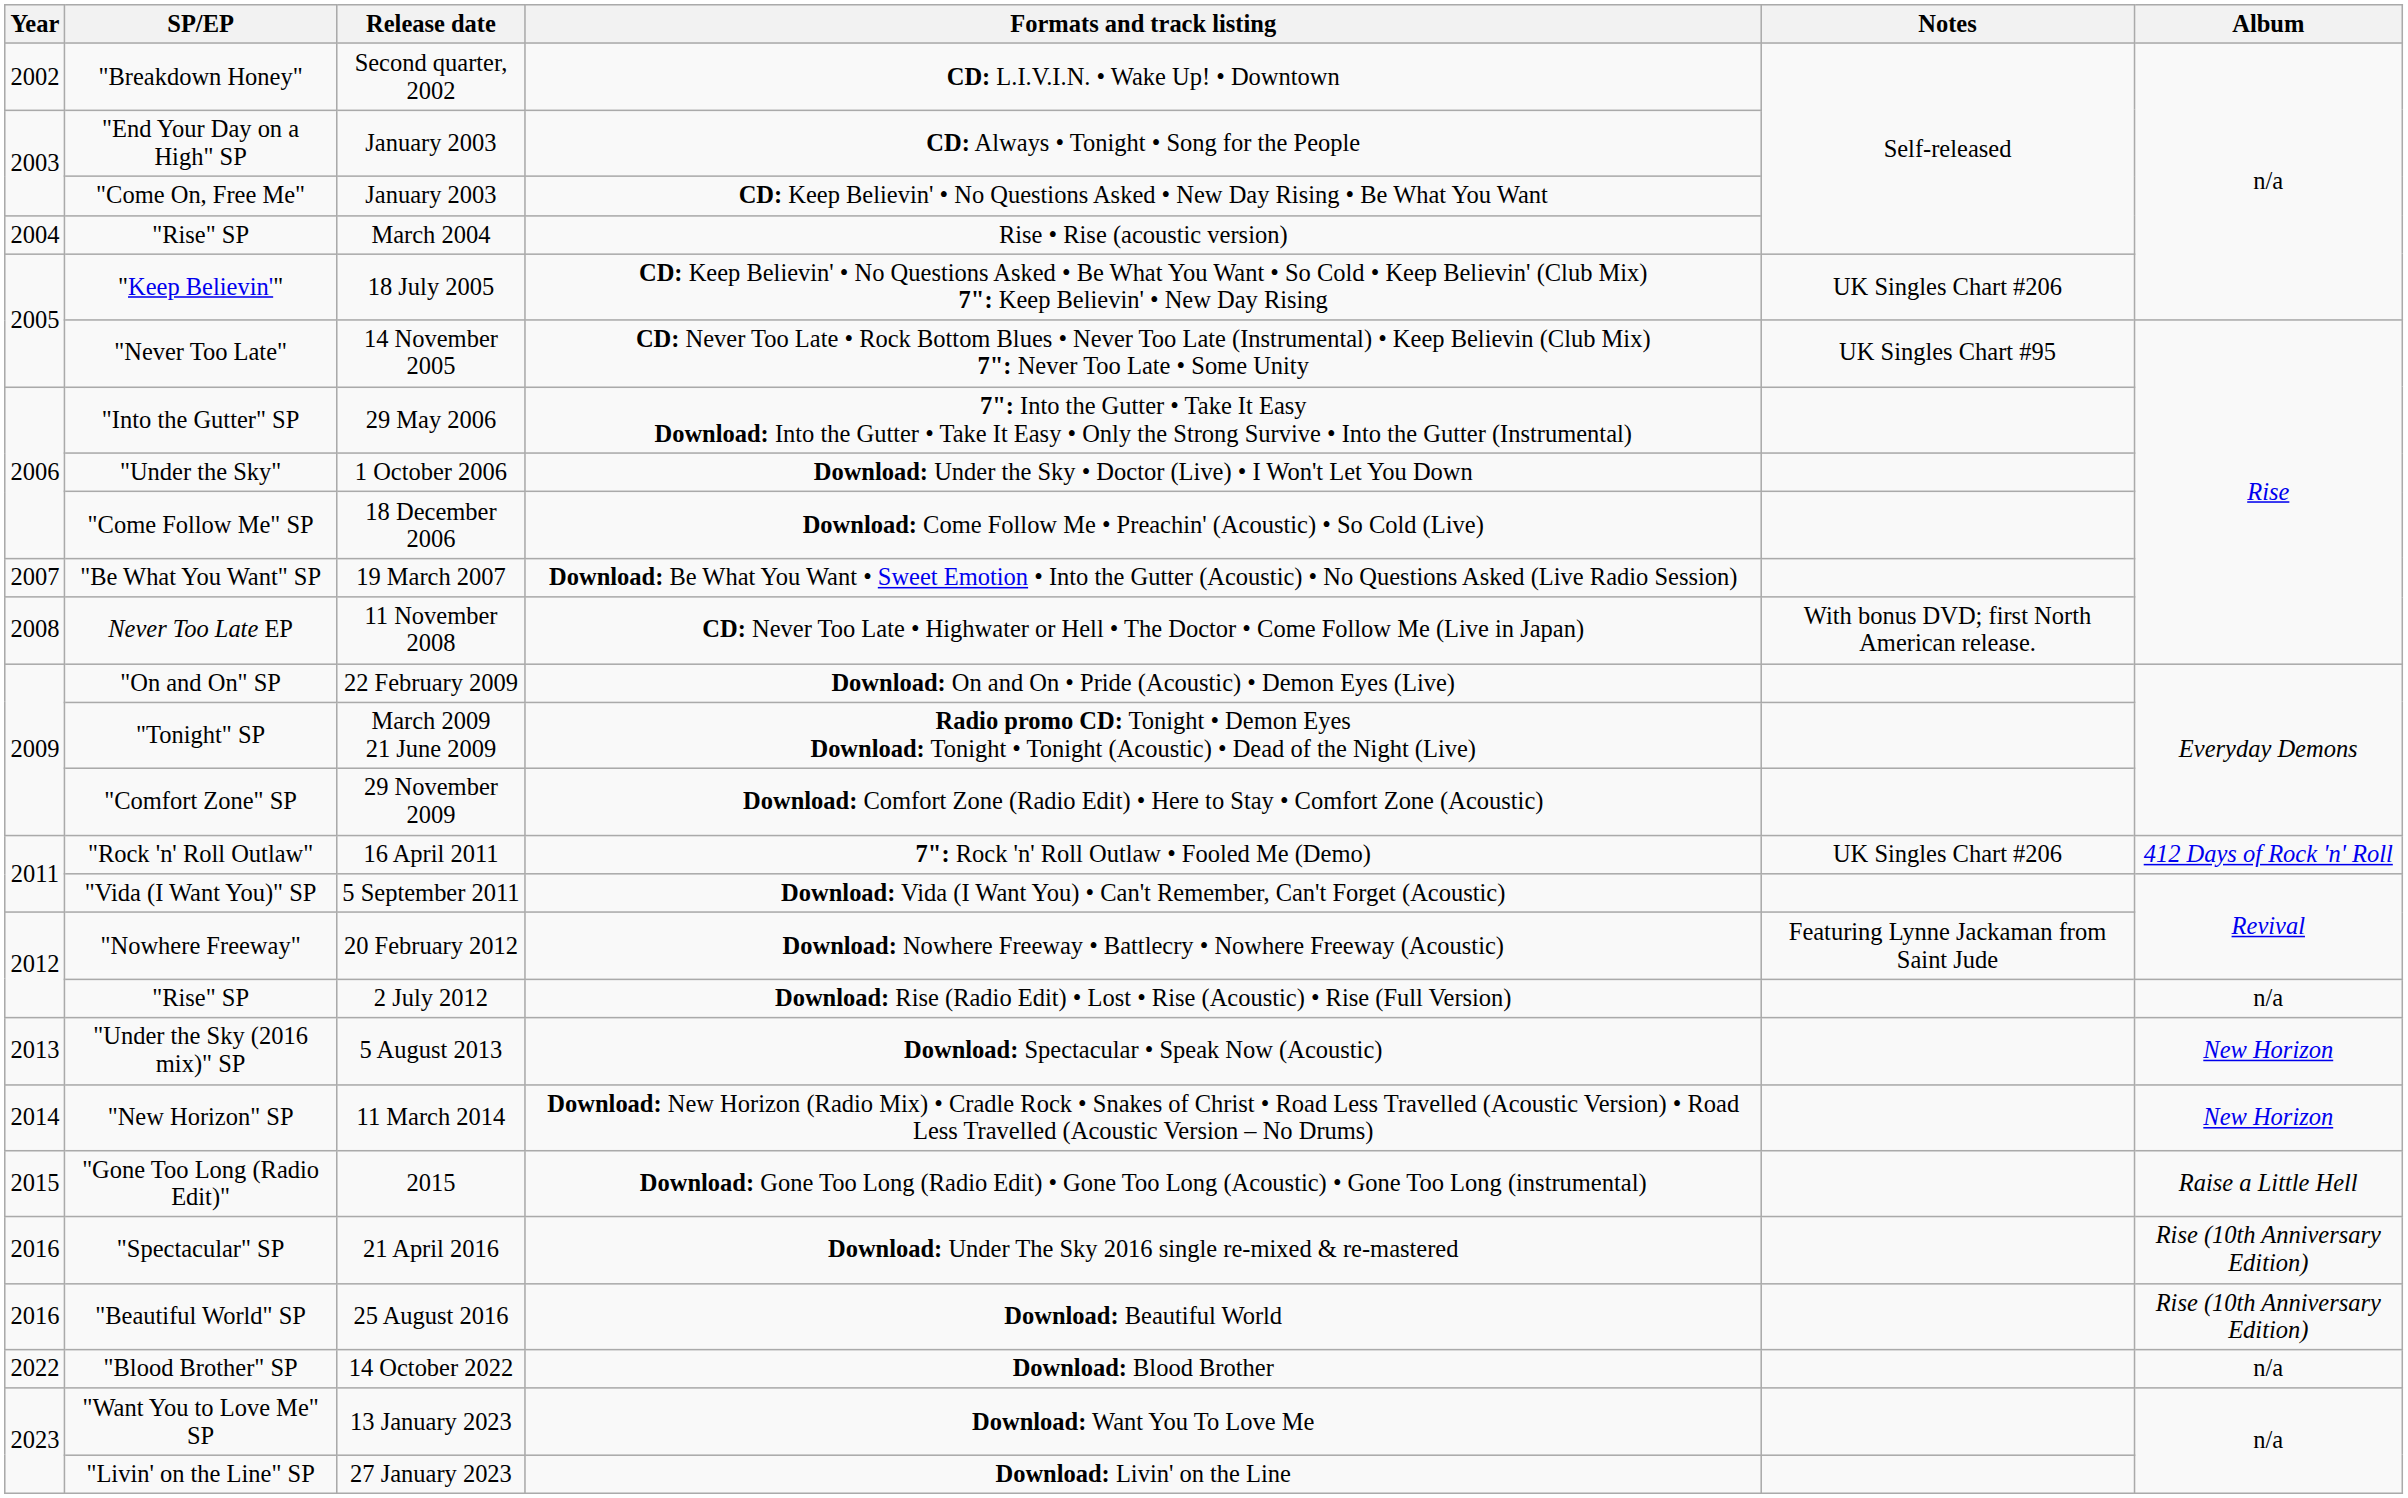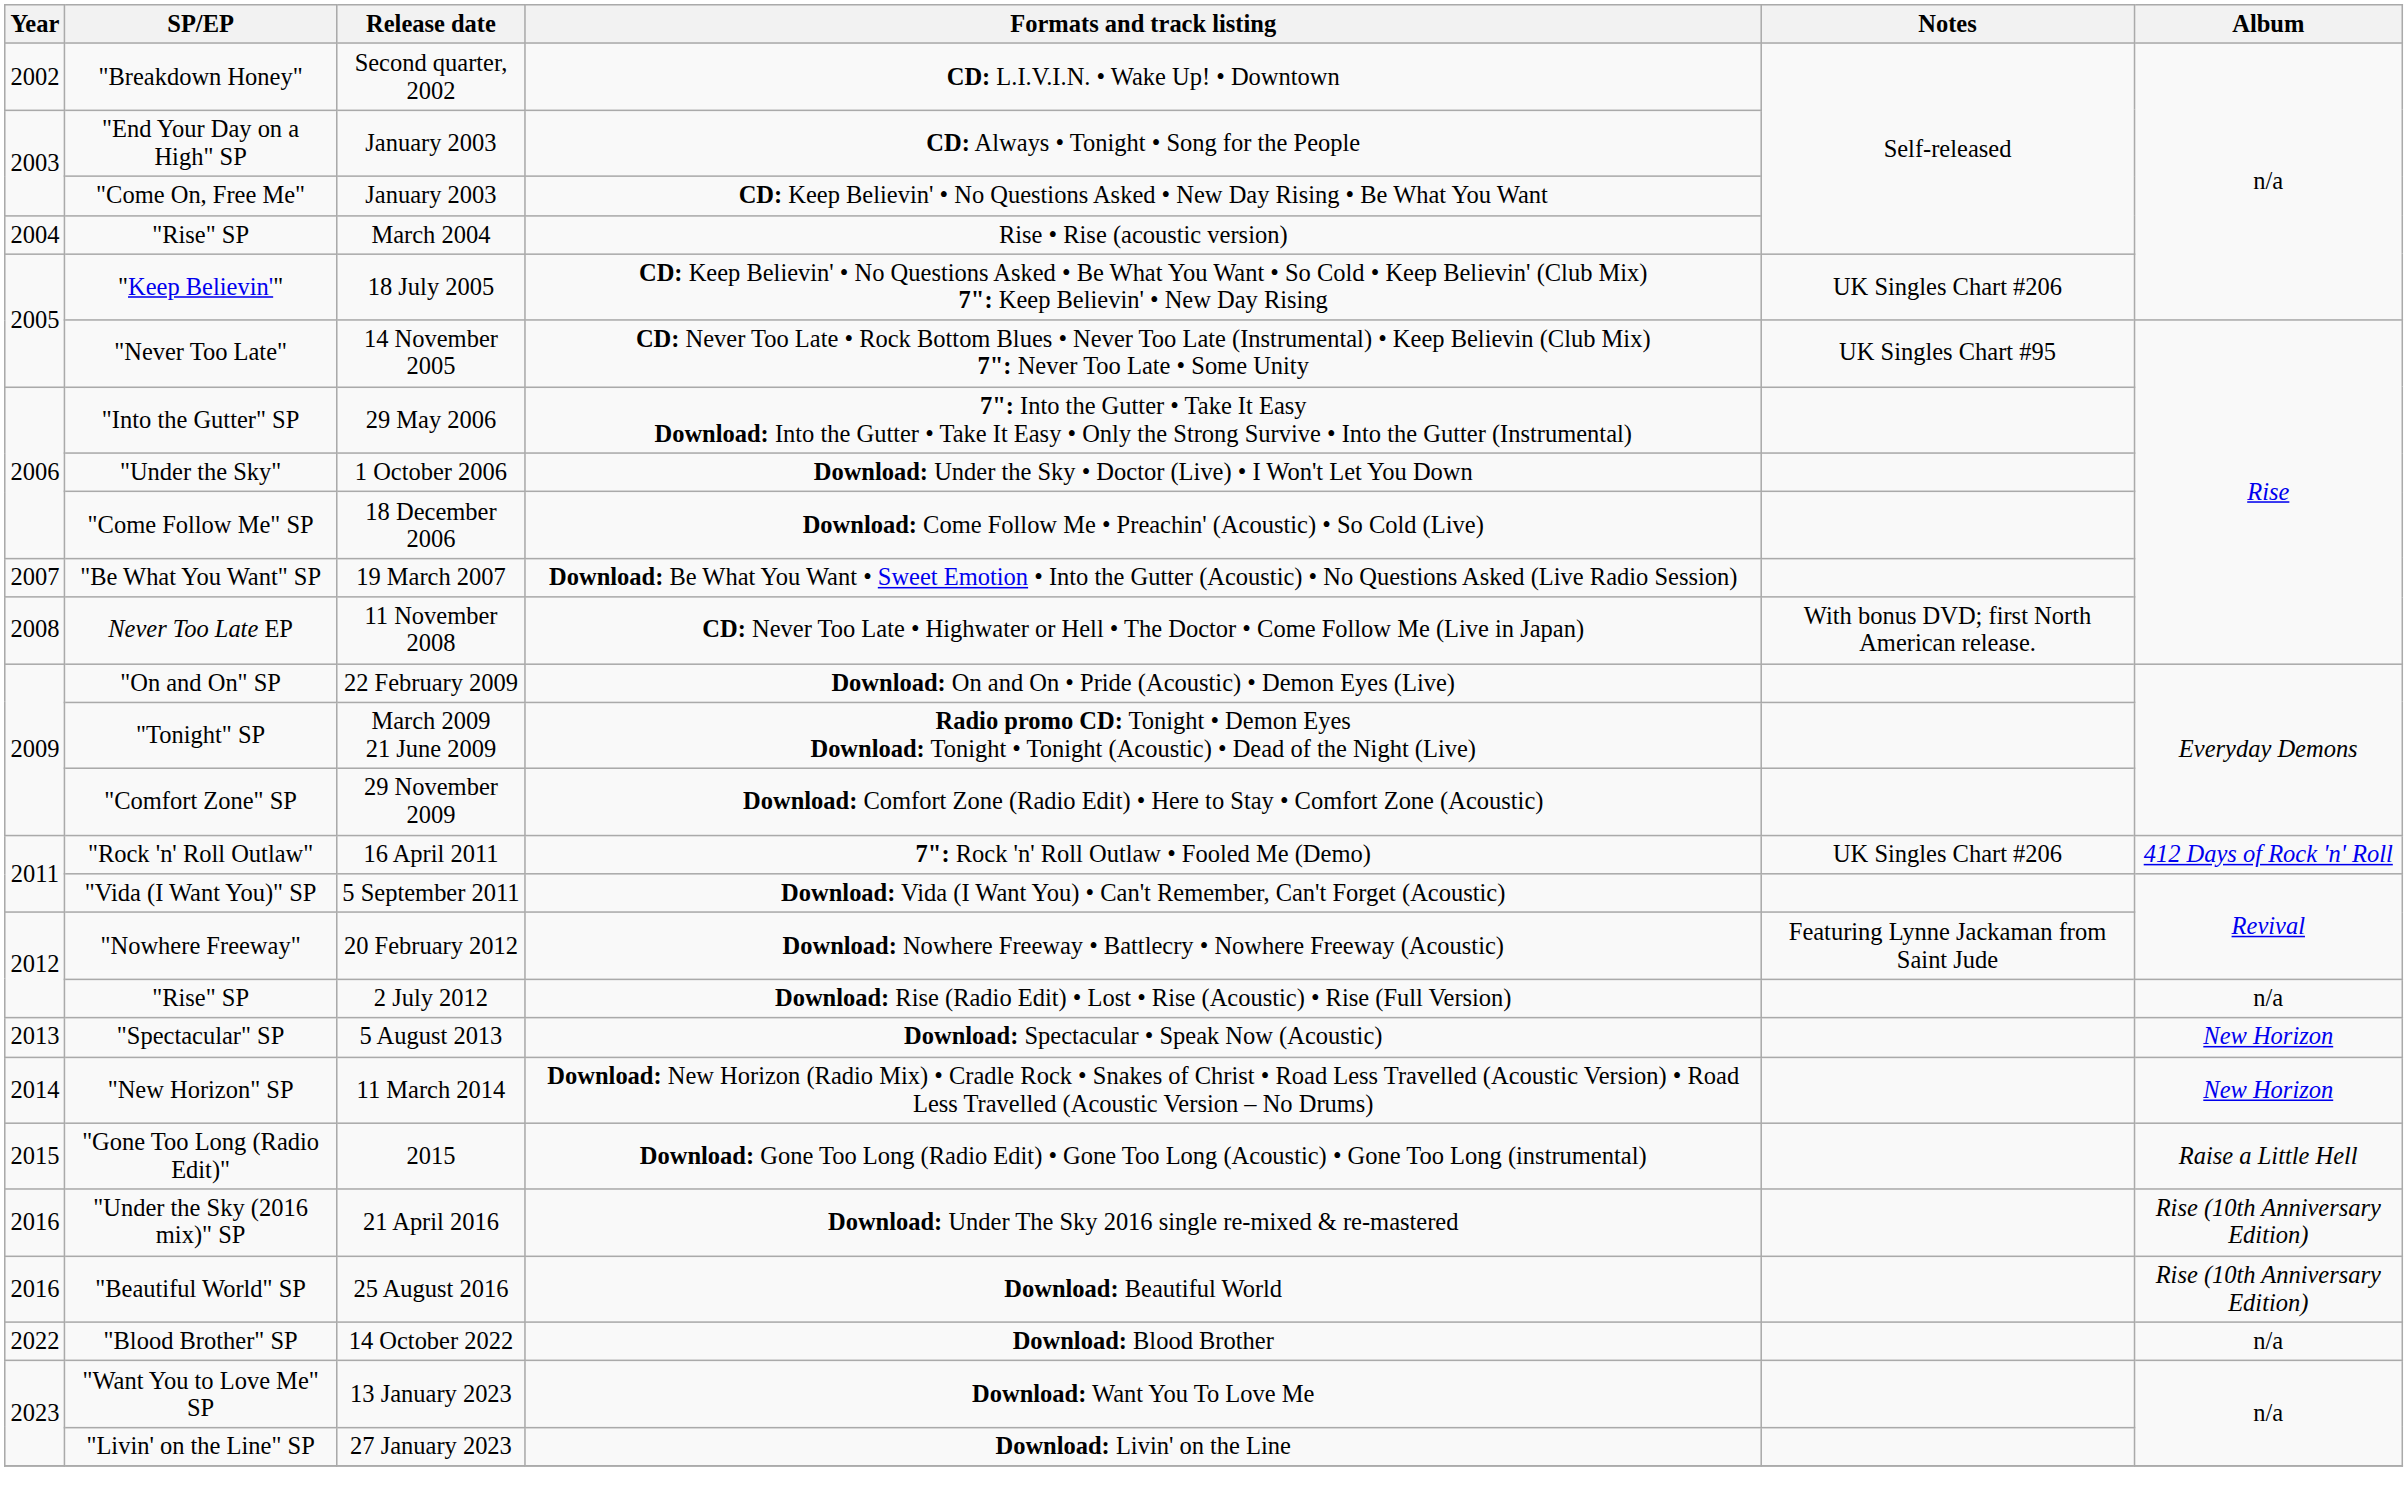Download: Spectacular • Speak Now (Acoustic) | SP/EP: "Under the Sky (2016 mix)" SP -> "Spectacular" SP
Download: Under The Sky 2016 single re-mixed & re-mastered | SP/EP: "Spectacular" SP -> "Under the Sky (2016 mix)" SP
